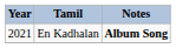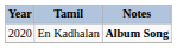En Kadhalan | Year: 2021 -> 2020
